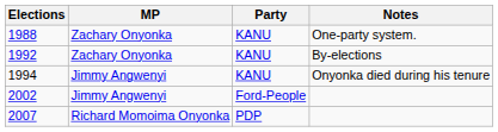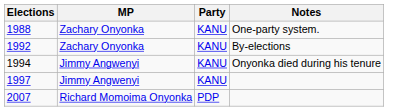+ row: 1997 | Jimmy Angwenyi | KANU
- row: 2002 | Jimmy Angwenyi | Ford-People
